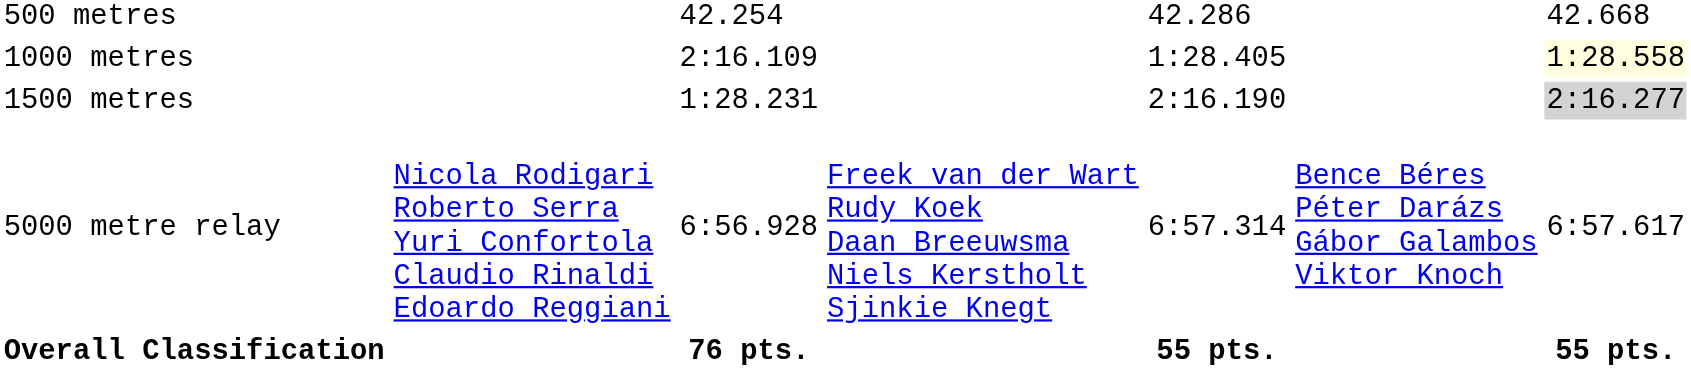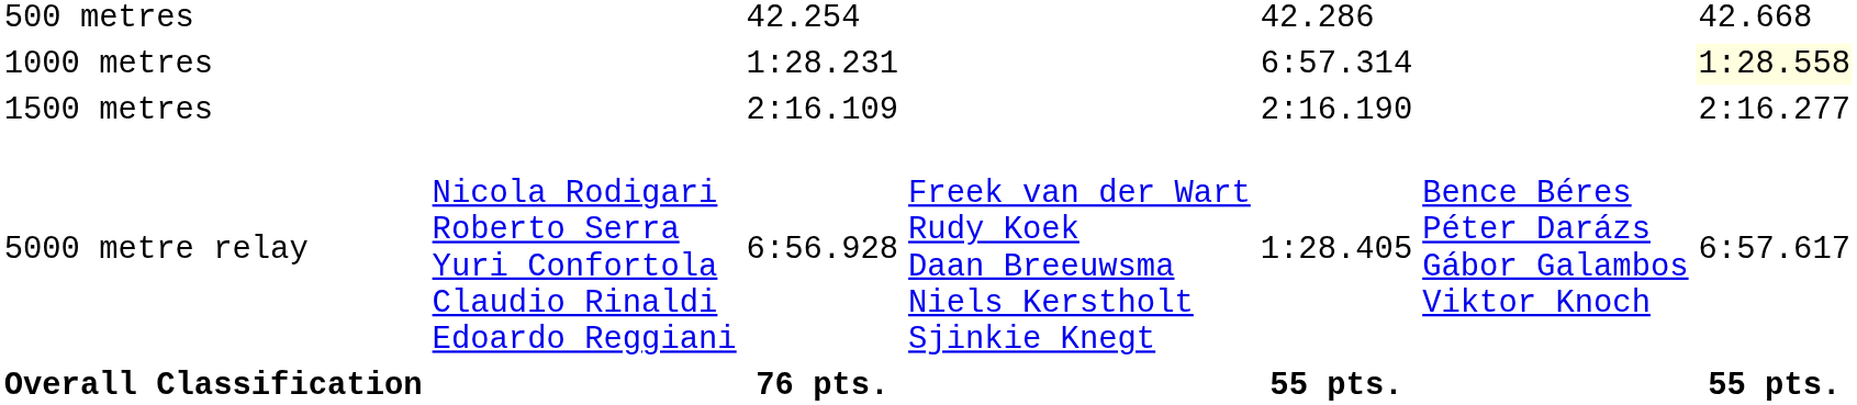1000 metres | column 3: 2:16.109 -> 1:28.231
1000 metres | column 5: 1:28.405 -> 6:57.314
1500 metres | column 3: 1:28.231 -> 2:16.109
1500 metres | column 7: lightgrey background -> no background
5000 metre relay | column 5: 6:57.314 -> 1:28.405
